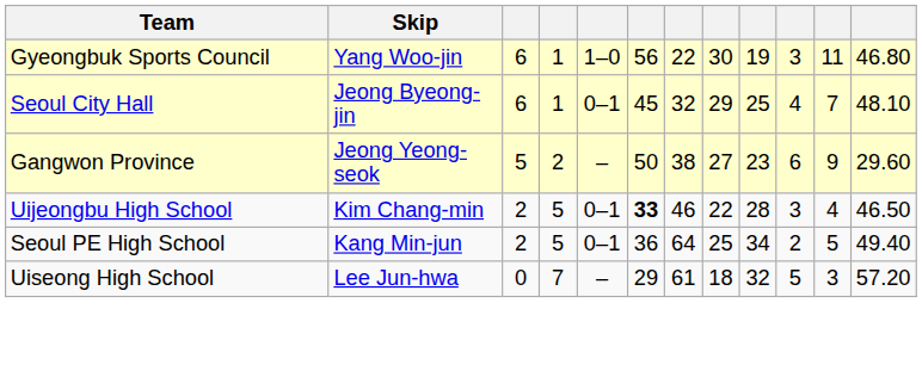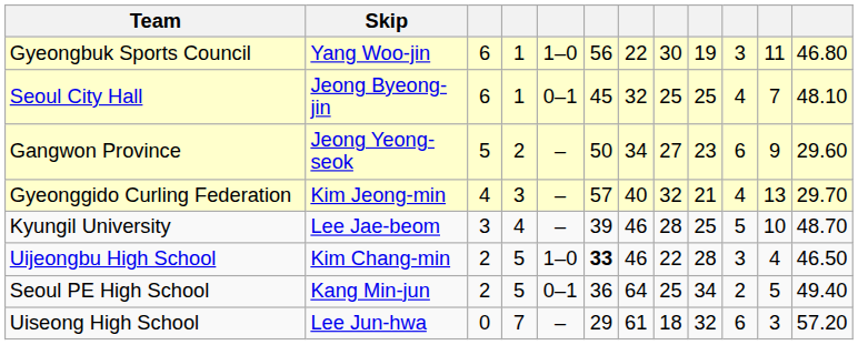Seoul City Hall | column 8: 29 -> 25
Gangwon Province | column 7: 38 -> 34
+ row: Gyeonggido Curling Federation | Kim Jeong-min | 4 | 3 | – | 57 | 40 | 32 | 21 | 4 | 13 | 29.70
+ row: Kyungil University | Lee Jae-beom | 3 | 4 | – | 39 | 46 | 28 | 25 | 5 | 10 | 48.70
Uijeongbu High School | column 5: 0–1 -> 1–0
Uiseong High School | column 10: 5 -> 6
